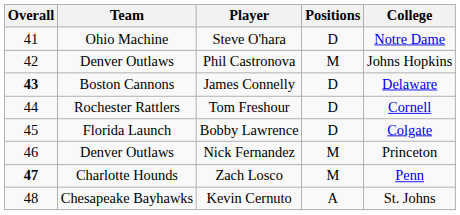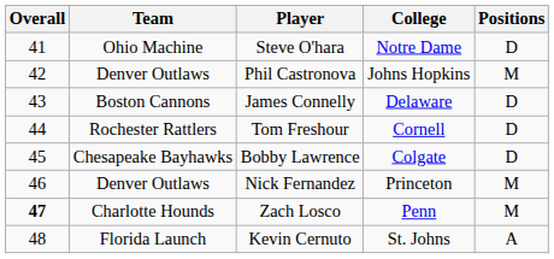columns swapped: Positions <-> College
James Connelly | Overall: bold -> normal
Bobby Lawrence | Team: Florida Launch -> Chesapeake Bayhawks
Kevin Cernuto | Team: Chesapeake Bayhawks -> Florida Launch
